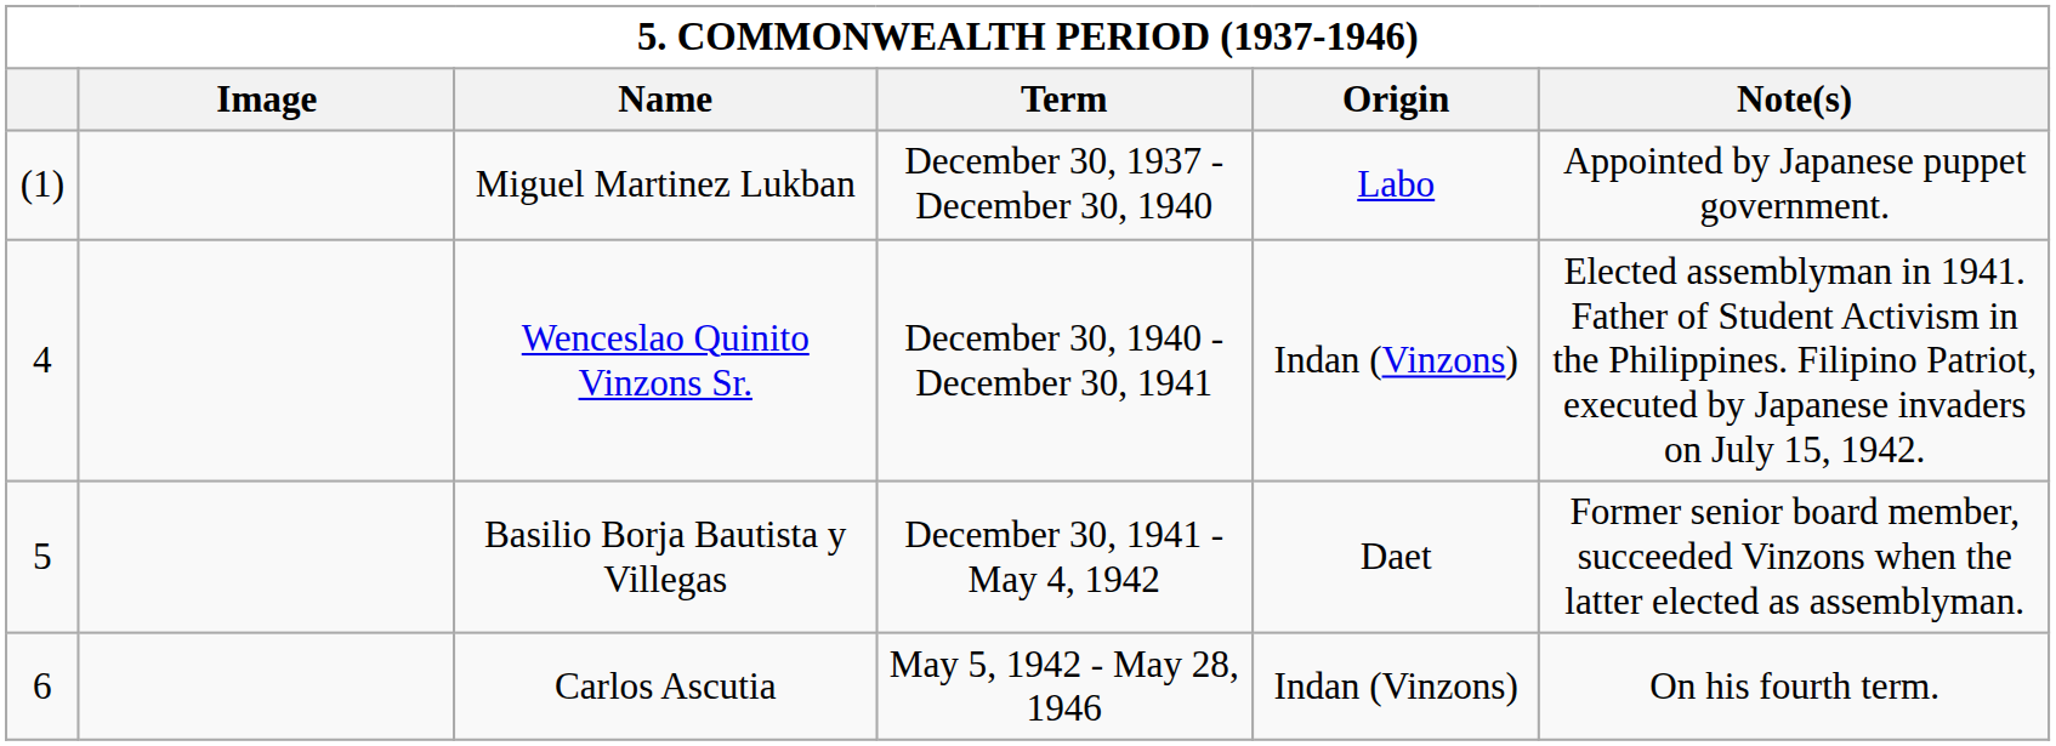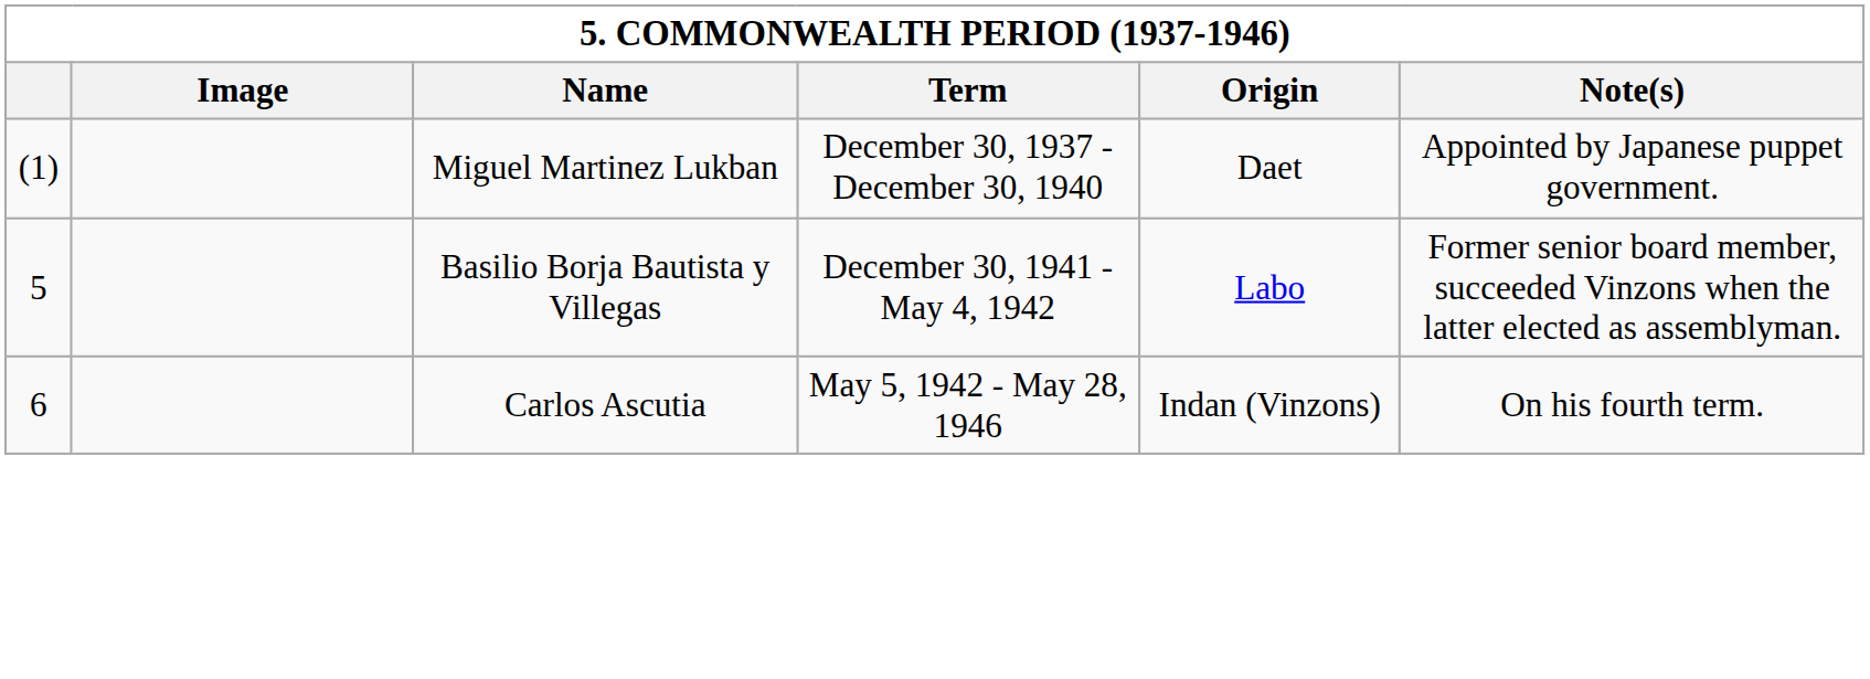Miguel Martinez Lukban | Origin: Labo -> Daet
- row: 4 | Wenceslao Quinito Vinzons Sr. | December 30, 1940 - December 30, 1941 | Indan (Vinzons) | Elected assemblyman in 1941. Father of Student Activism in the Philippines. Filipino Patriot, executed by Japanese invaders on July 15, 1942.
Basilio Borja Bautista y Villegas | Origin: Daet -> Labo
